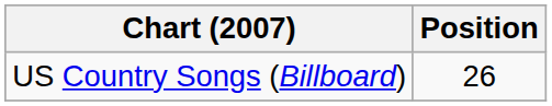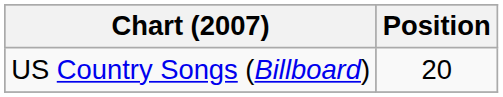US Country Songs (Billboard) | Position: 26 -> 20
